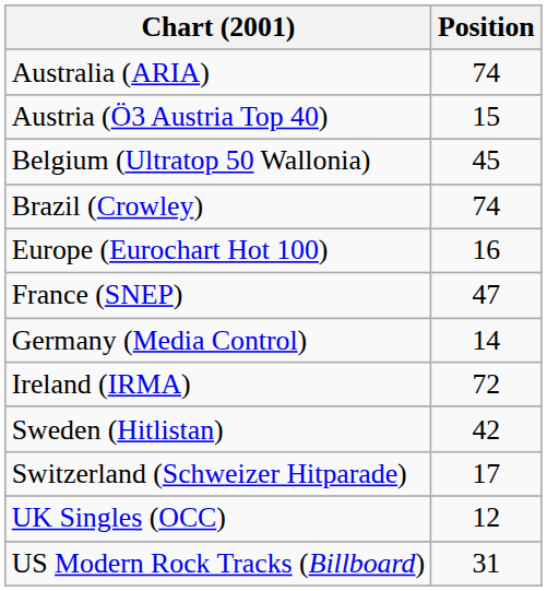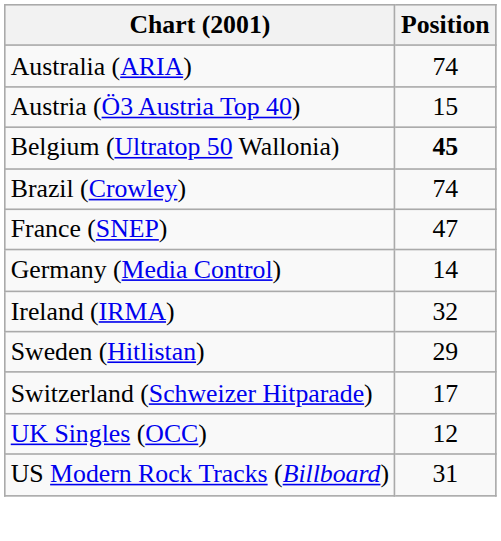Belgium (Ultratop 50 Wallonia) | Position: normal -> bold
- row: Europe (Eurochart Hot 100) | 16
Ireland (IRMA) | Position: 72 -> 32
Sweden (Hitlistan) | Position: 42 -> 29
